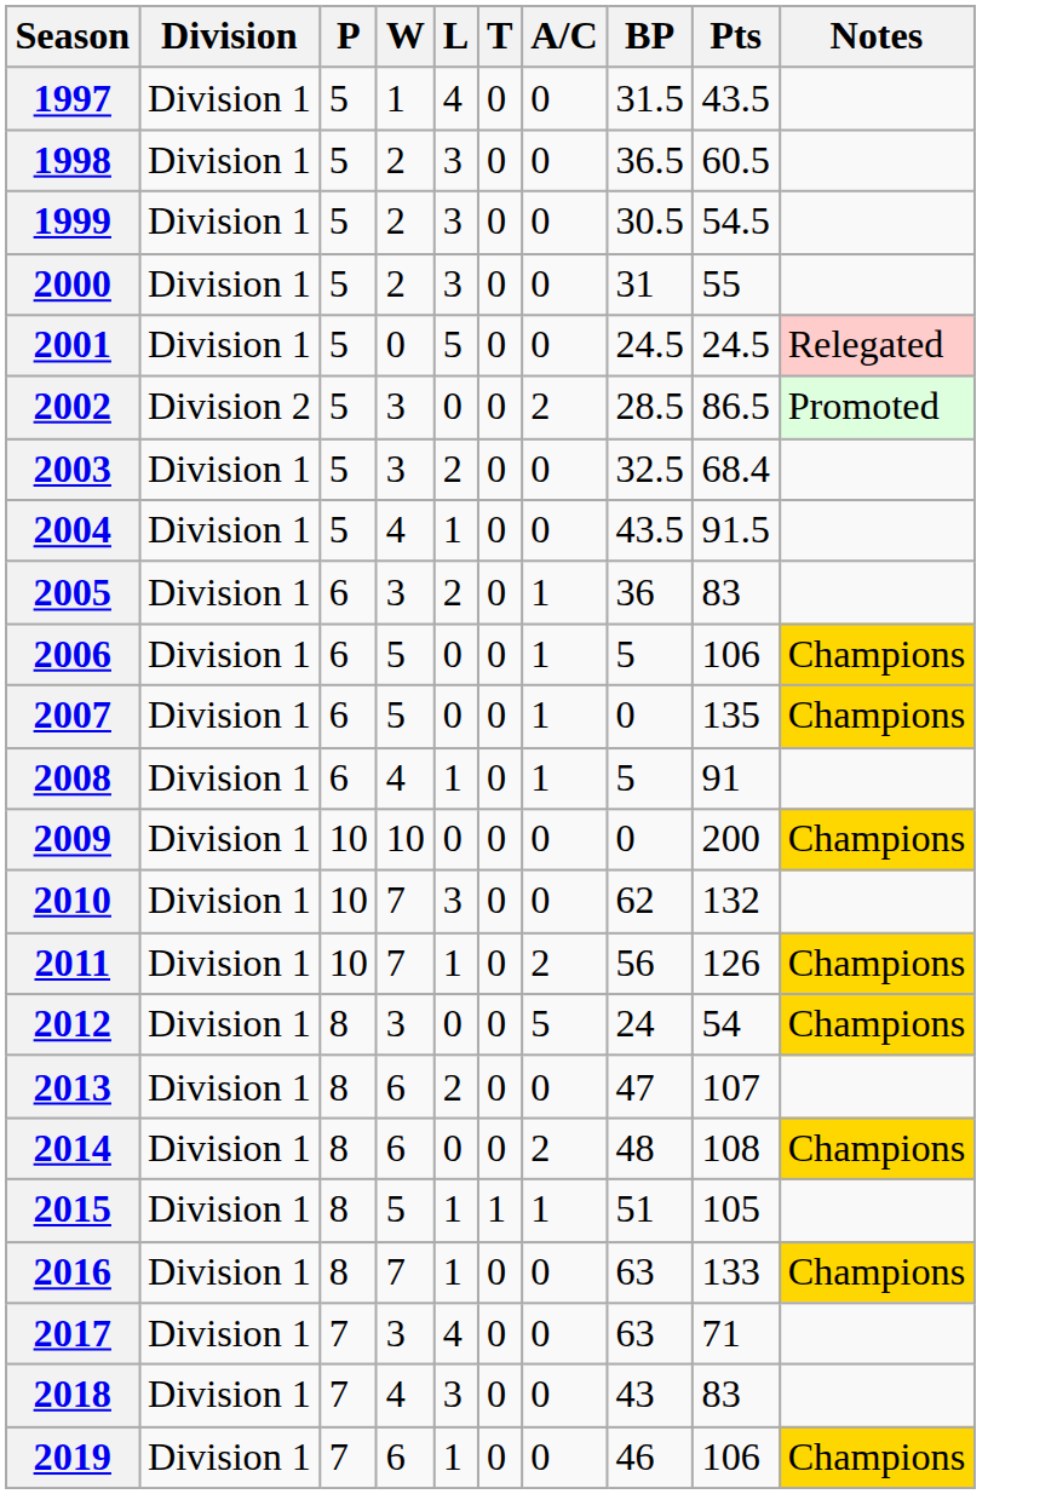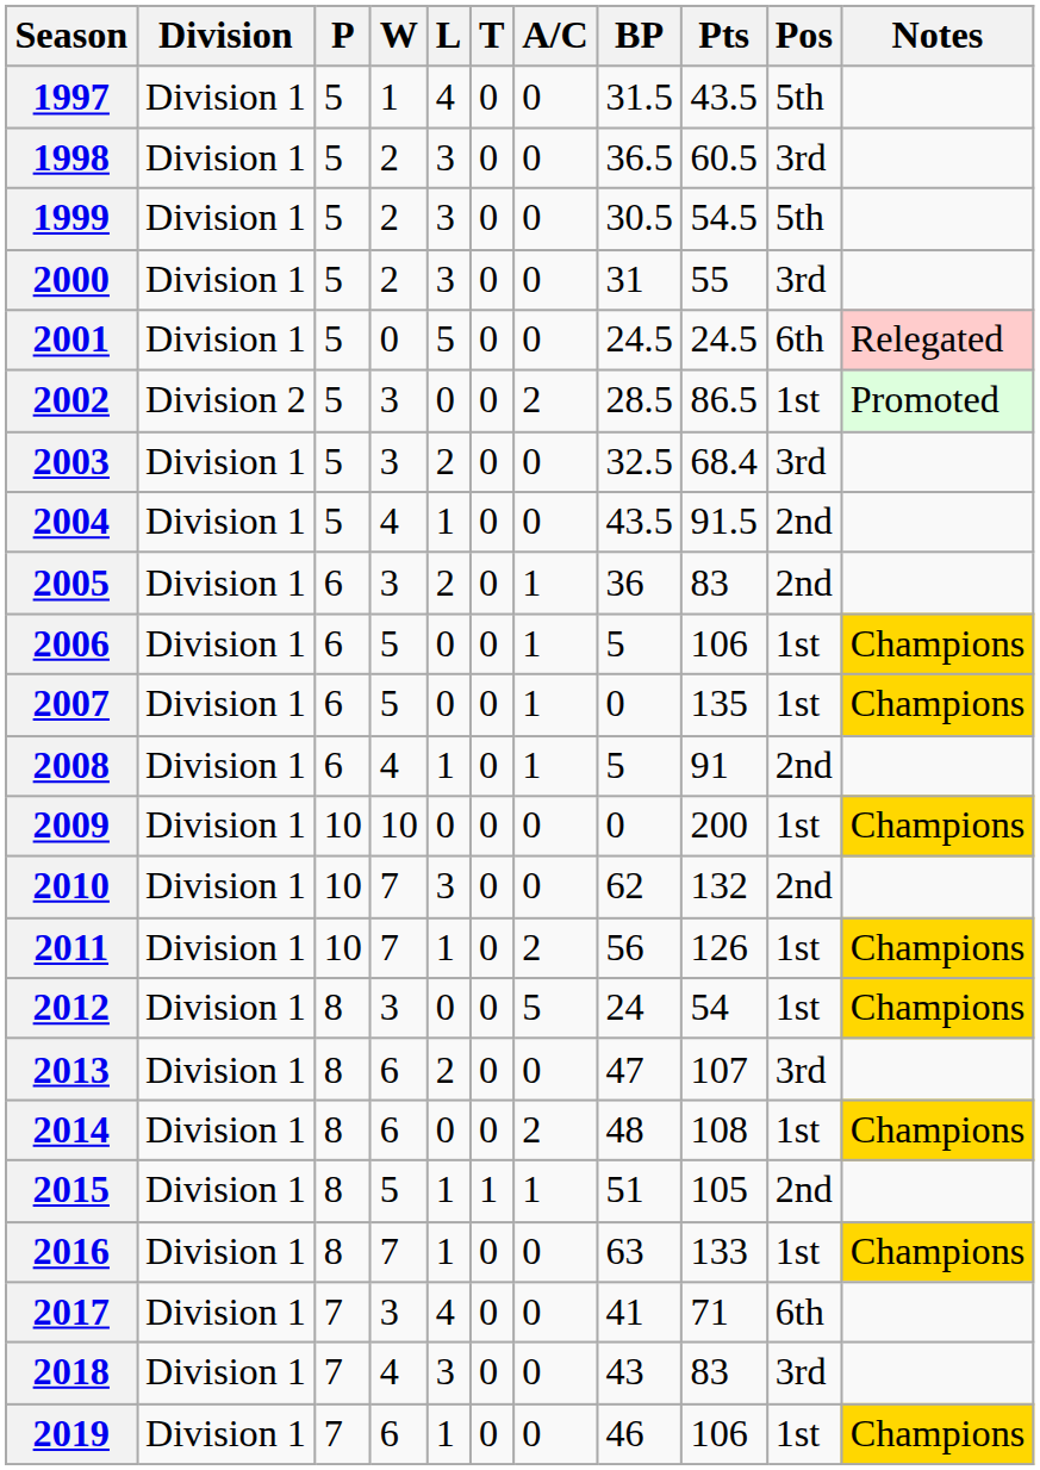+ column: Pos | 5th | 3rd | 5th | 3rd | 6th | 1st | 3rd | 2nd | 2nd | 1st | 1st | 2nd | 1st | 2nd | 1st | 1st | 3rd | 1st | 2nd | 1st | 6th | 3rd | 1st
2017 | BP: 63 -> 41
